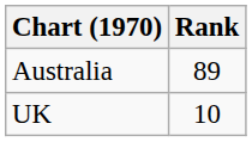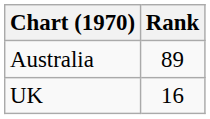UK | Rank: 10 -> 16
